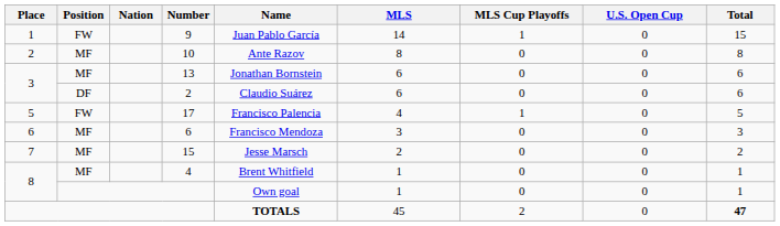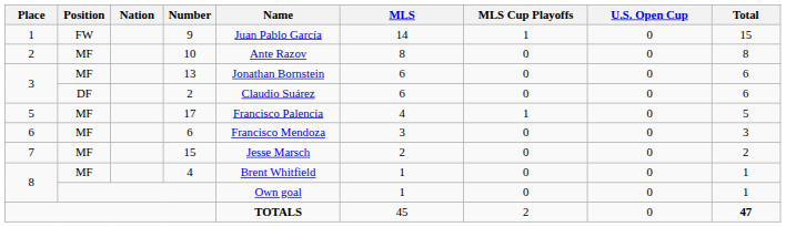17 | Position: FW -> MF
